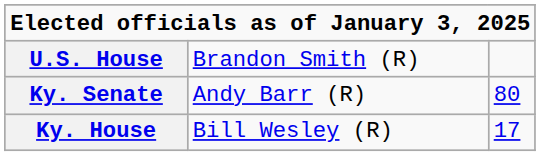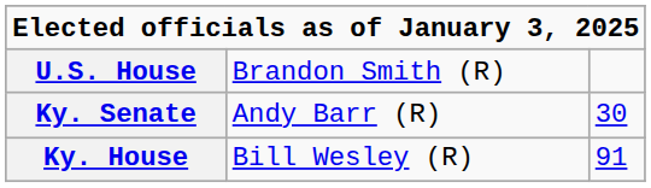Ky. Senate | column 3: 80 -> 30
Ky. House | column 3: 17 -> 91
